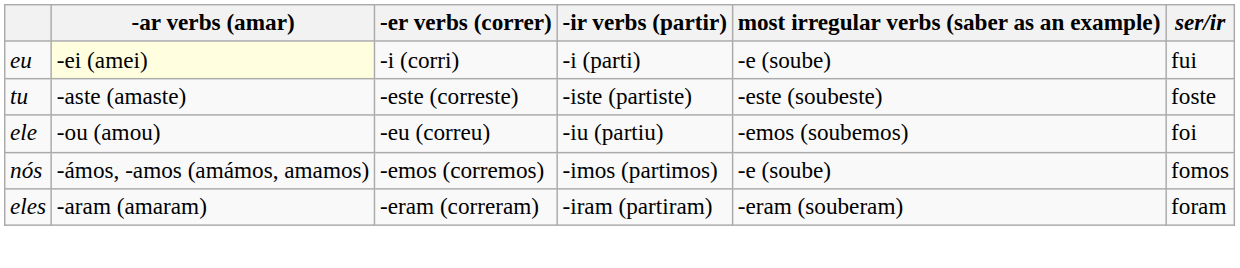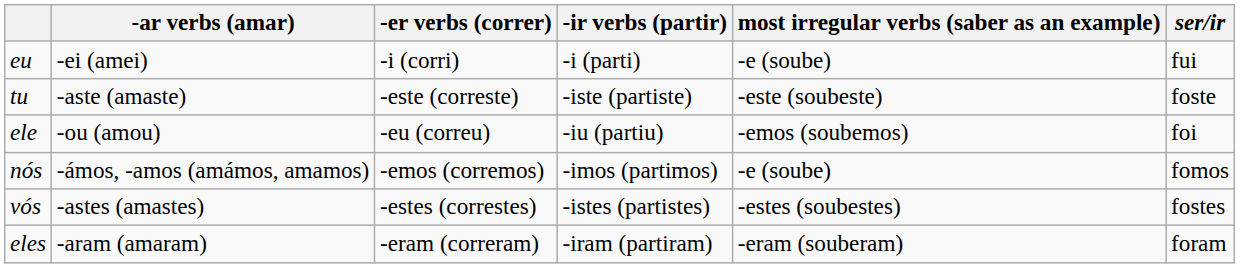eu | -ar verbs (amar): lightyellow background -> no background
+ row: vós | -astes (amastes) | -estes (correstes) | -istes (partistes) | -estes (soubestes) | fostes
